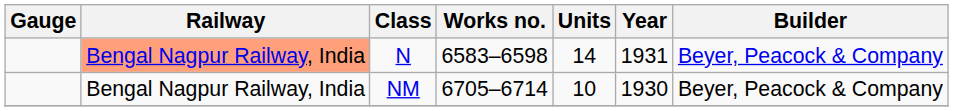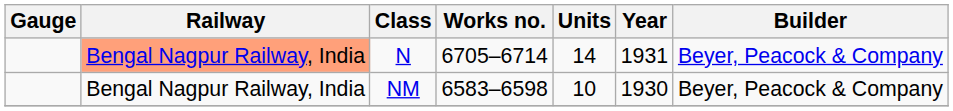N | Works no.: 6583–6598 -> 6705–6714
NM | Works no.: 6705–6714 -> 6583–6598
